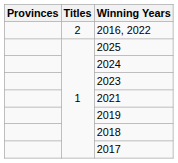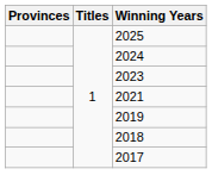- row: 2 | 2016, 2022
